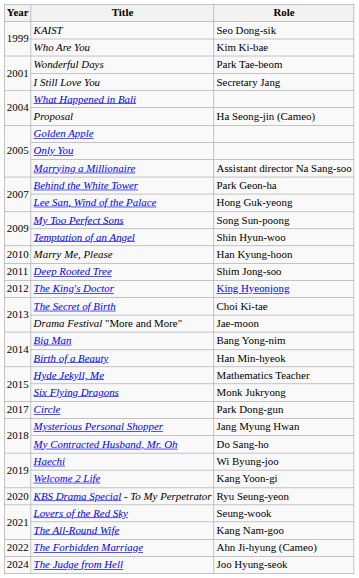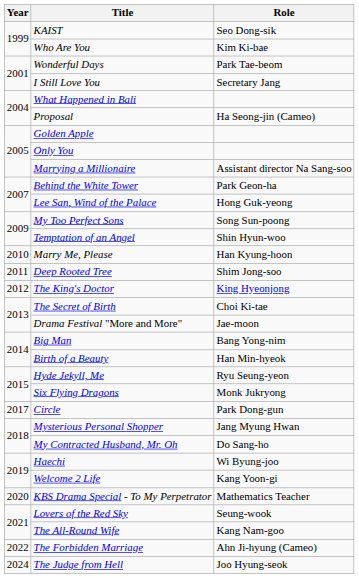Hyde Jekyll, Me | Role: Mathematics Teacher -> Ryu Seung-yeon
KBS Drama Special - To My Perpetrator | Role: Ryu Seung-yeon -> Mathematics Teacher
